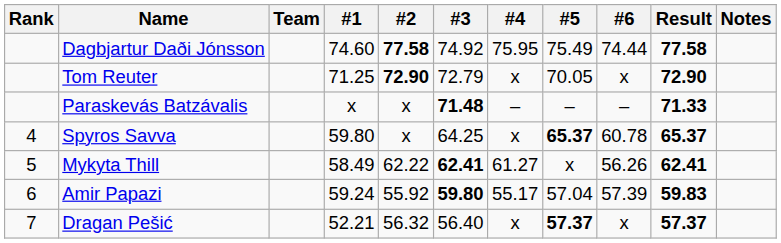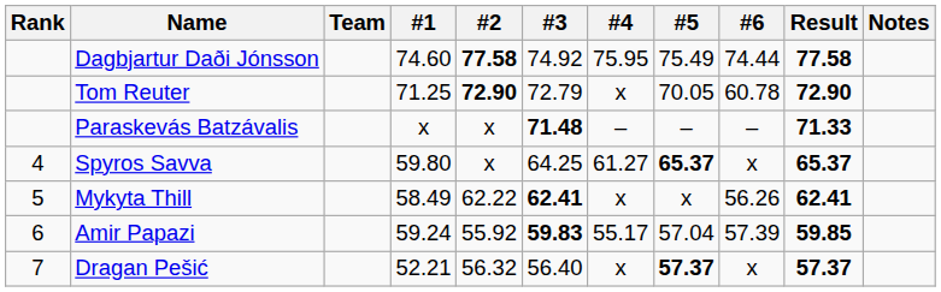Tom Reuter | #6: x -> 60.78
Spyros Savva | #4: x -> 61.27
Spyros Savva | #6: 60.78 -> x
Mykyta Thill | #4: 61.27 -> x
Amir Papazi | #3: 59.80 -> 59.83
Amir Papazi | Result: 59.83 -> 59.85
